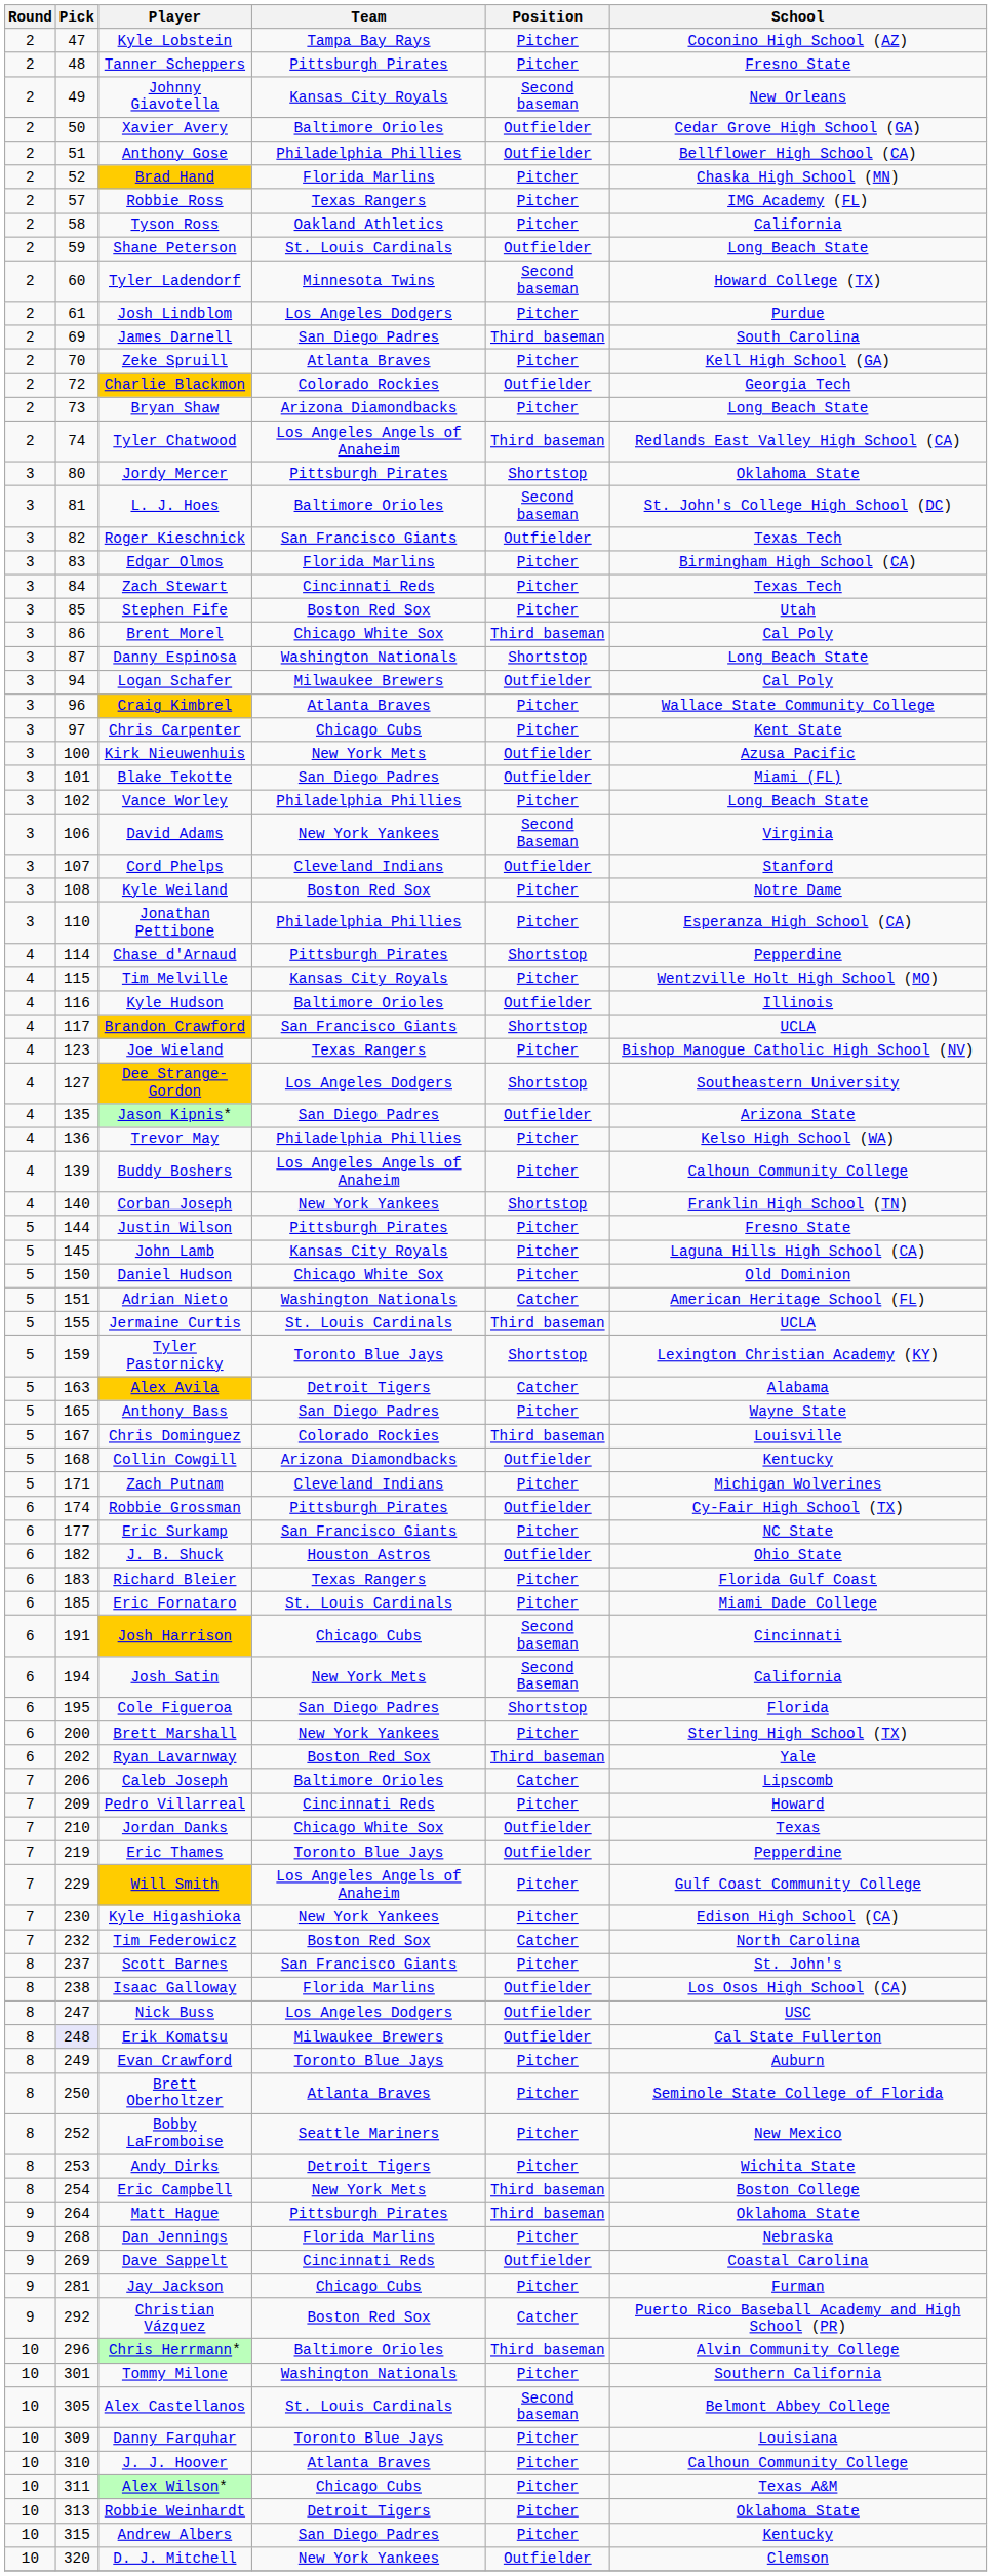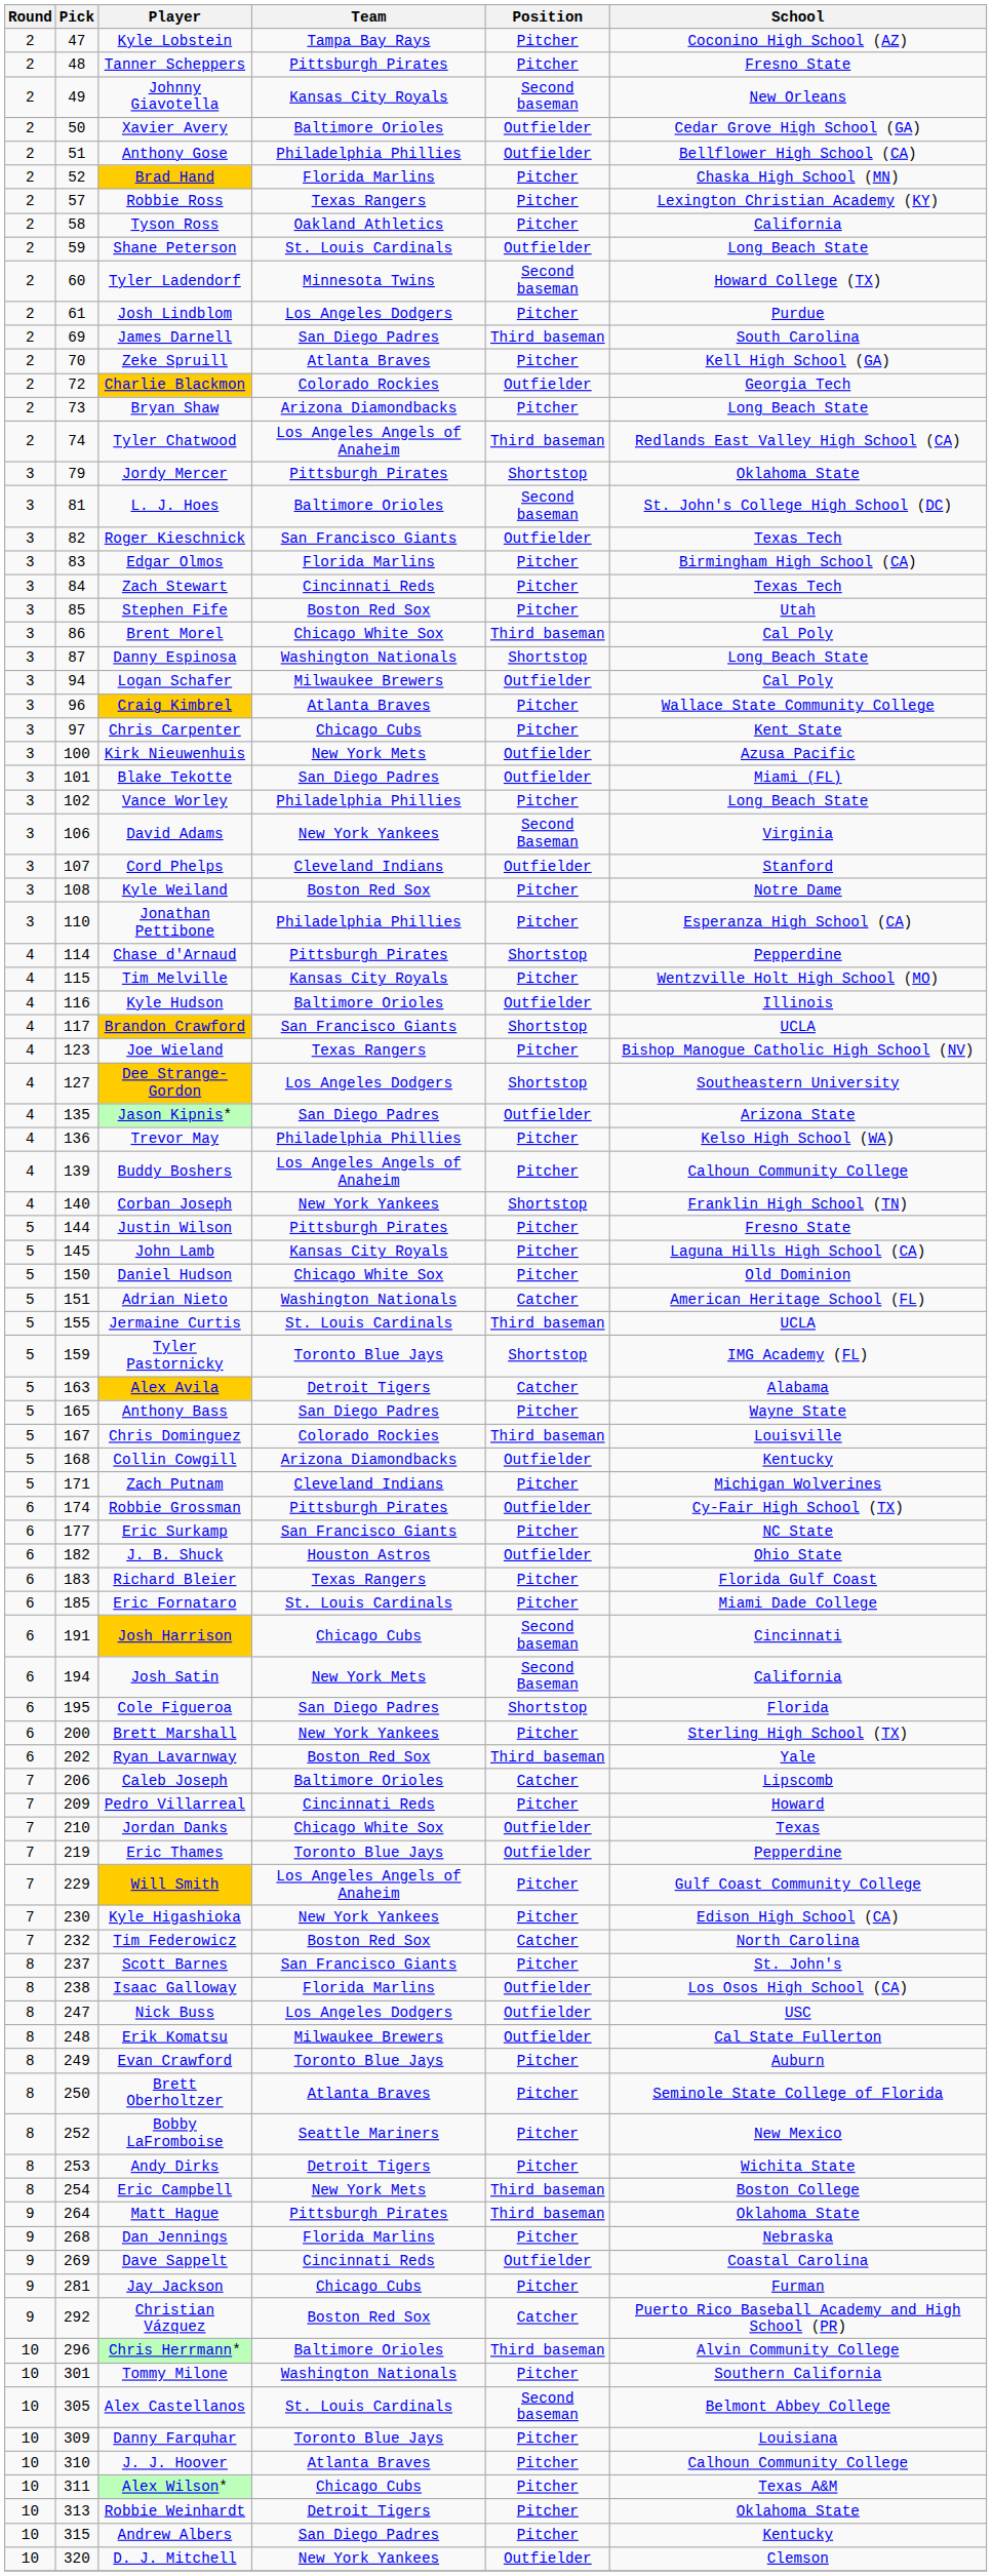Robbie Ross | School: IMG Academy (FL) -> Lexington Christian Academy (KY)
Jordy Mercer | Pick: 80 -> 79
Tyler Pastornicky | School: Lexington Christian Academy (KY) -> IMG Academy (FL)
Erik Komatsu | Pick: lavender background -> no background
